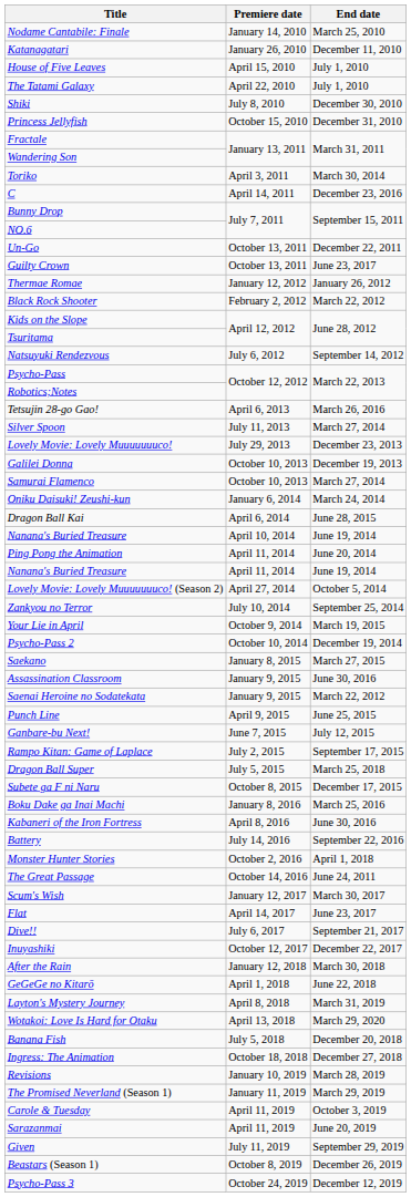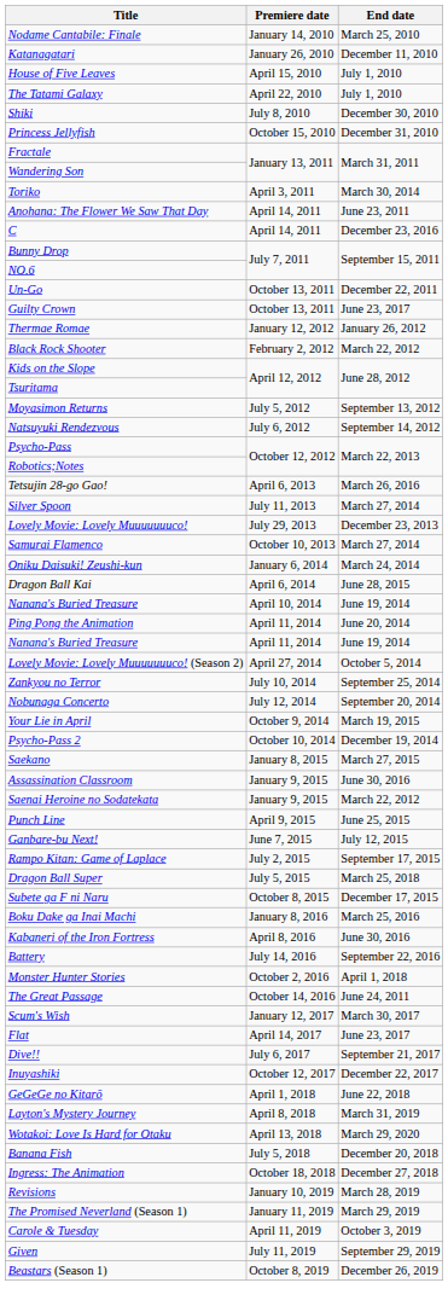+ row: Anohana: The Flower We Saw That Day | April 14, 2011 | June 23, 2011
+ row: Moyasimon Returns | July 5, 2012 | September 13, 2012
- row: Galilei Donna | October 10, 2013 | December 19, 2013
+ row: Nobunaga Concerto | July 12, 2014 | September 20, 2014
- row: After the Rain | January 12, 2018 | March 30, 2018
- row: Sarazanmai | April 11, 2019 | June 20, 2019
- row: Psycho-Pass 3 | October 24, 2019 | December 12, 2019
